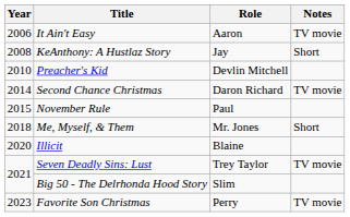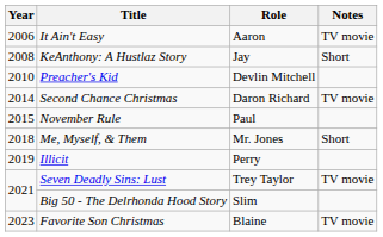Illicit | Year: 2020 -> 2019
Illicit | Role: Blaine -> Perry
Favorite Son Christmas | Role: Perry -> Blaine
